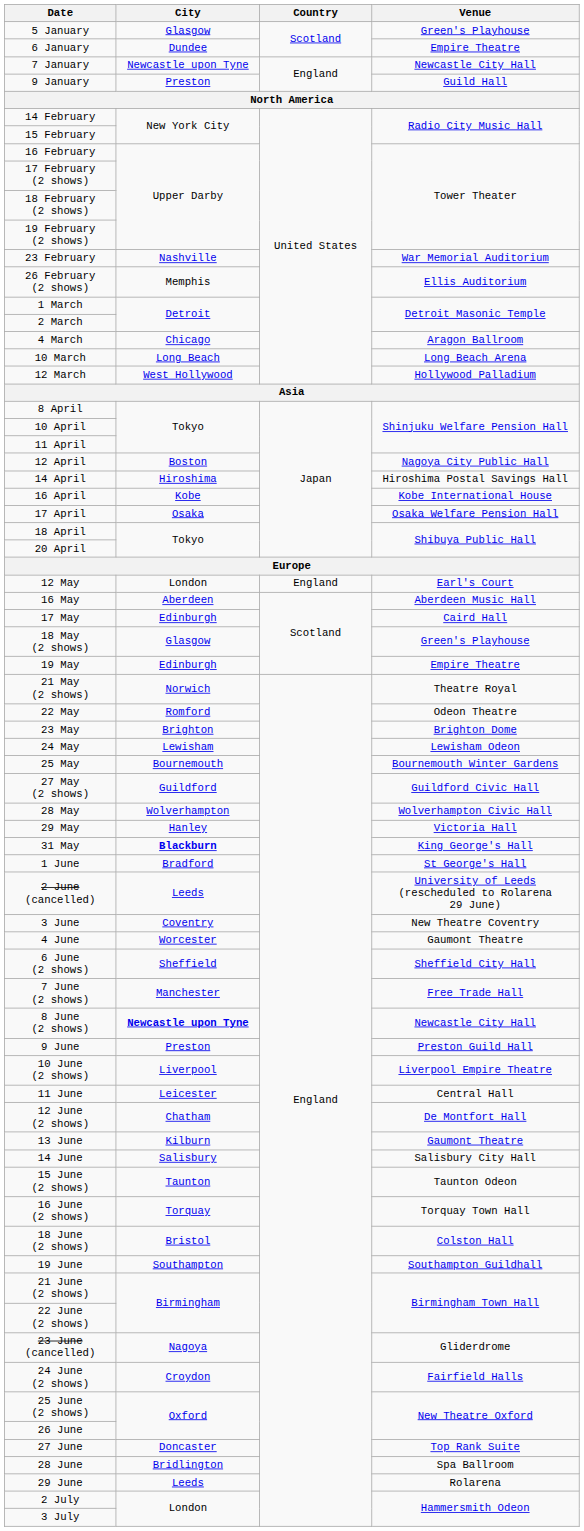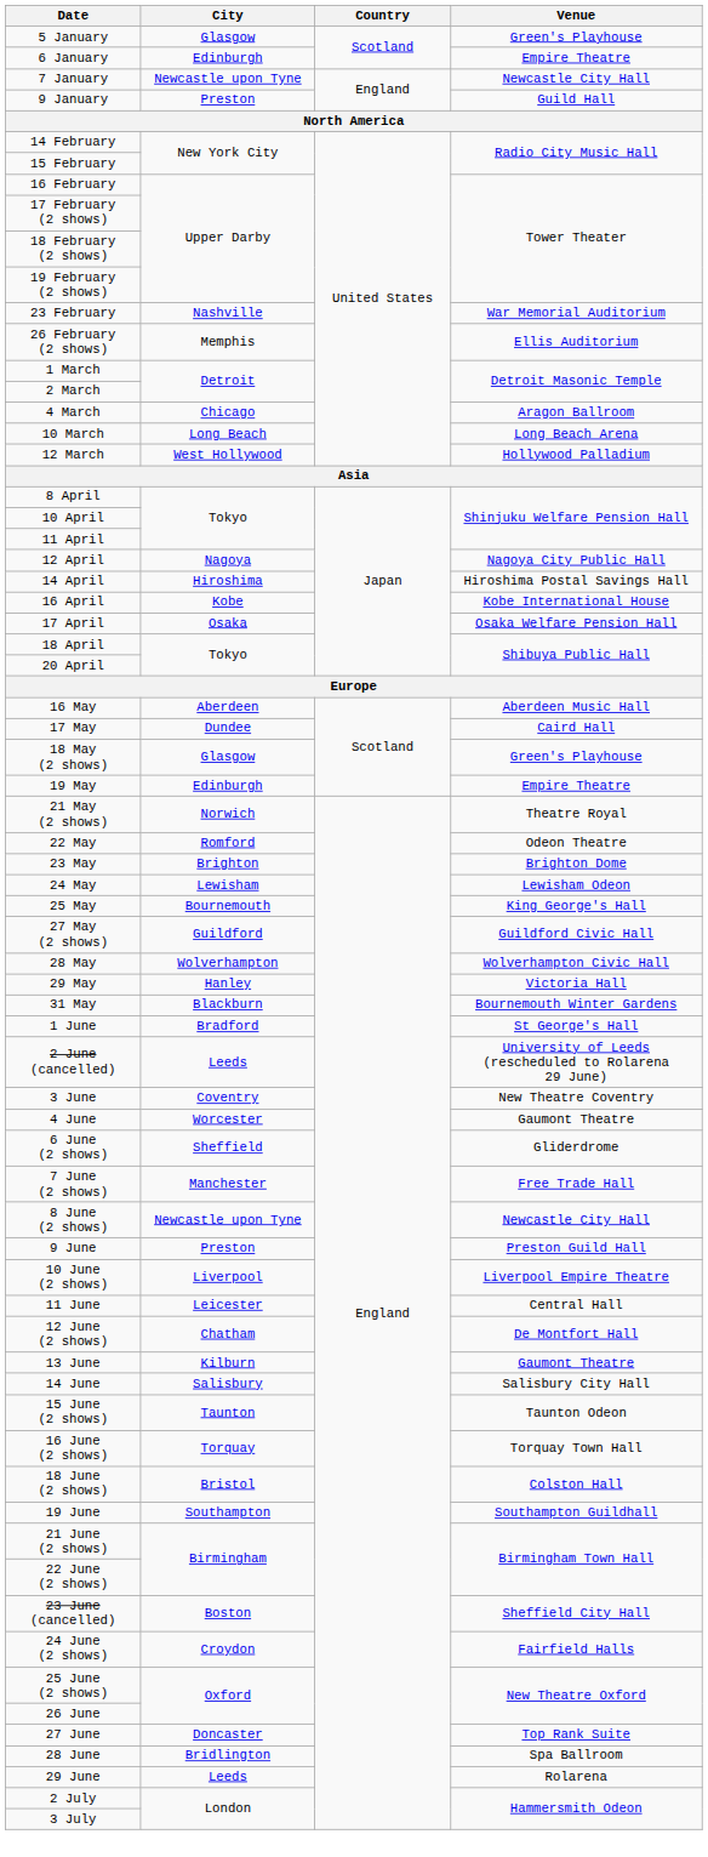6 January | City: Dundee -> Edinburgh
12 April | City: Boston -> Nagoya
- row: 12 May | London | England | Earl's Court
17 May | City: Edinburgh -> Dundee
25 May | Venue: Bournemouth Winter Gardens -> King George's Hall
31 May | City: bold -> normal
31 May | Venue: King George's Hall -> Bournemouth Winter Gardens
6 June (2 shows) | Venue: Sheffield City Hall -> Gliderdrome
8 June (2 shows) | City: bold -> normal
23 June (cancelled) | City: Nagoya -> Boston
23 June (cancelled) | Venue: Gliderdrome -> Sheffield City Hall
